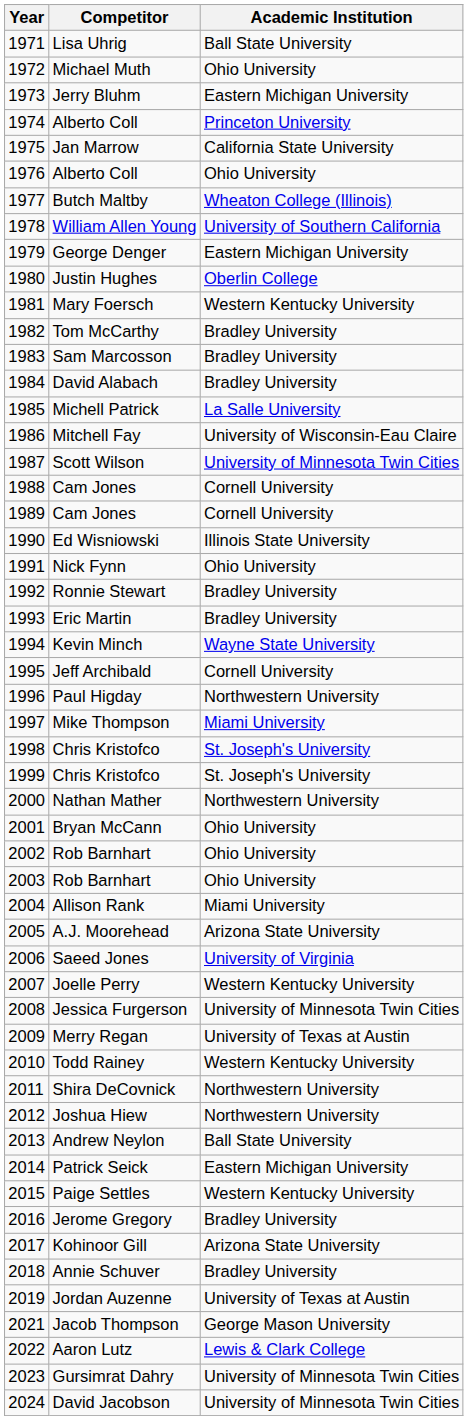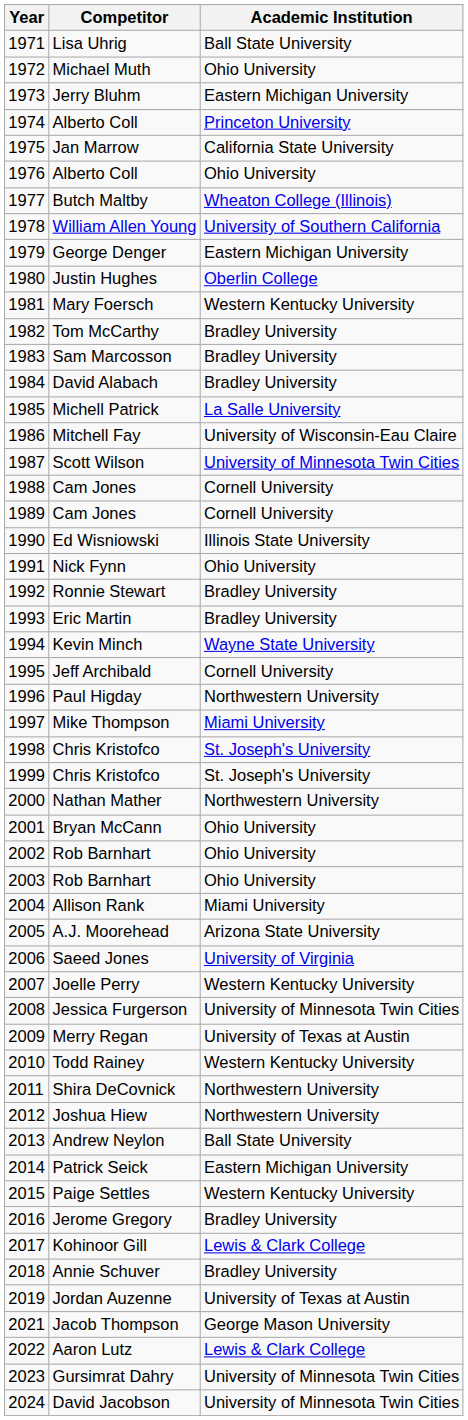Kohinoor Gill | Academic Institution: Arizona State University -> Lewis & Clark College
